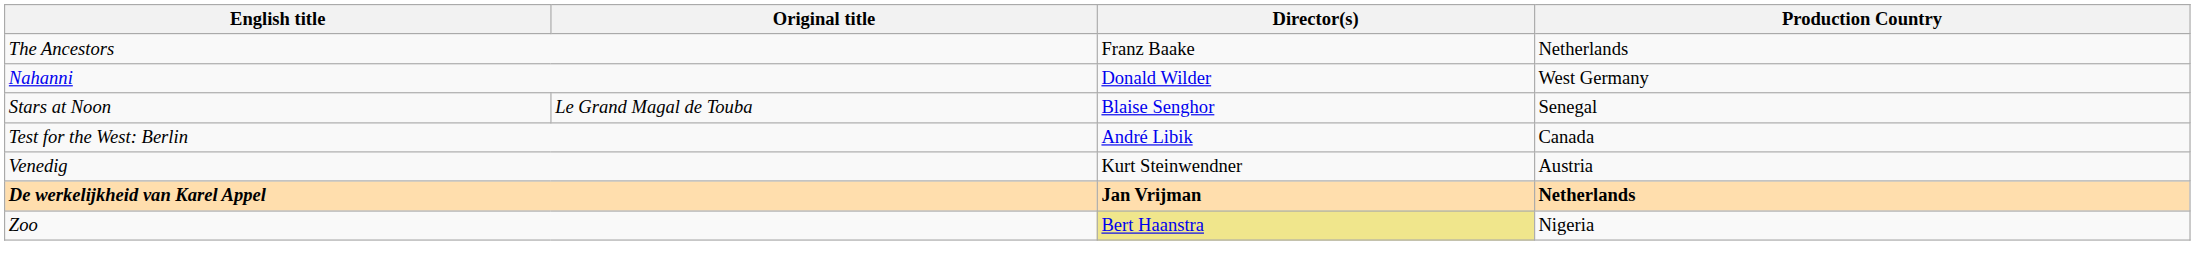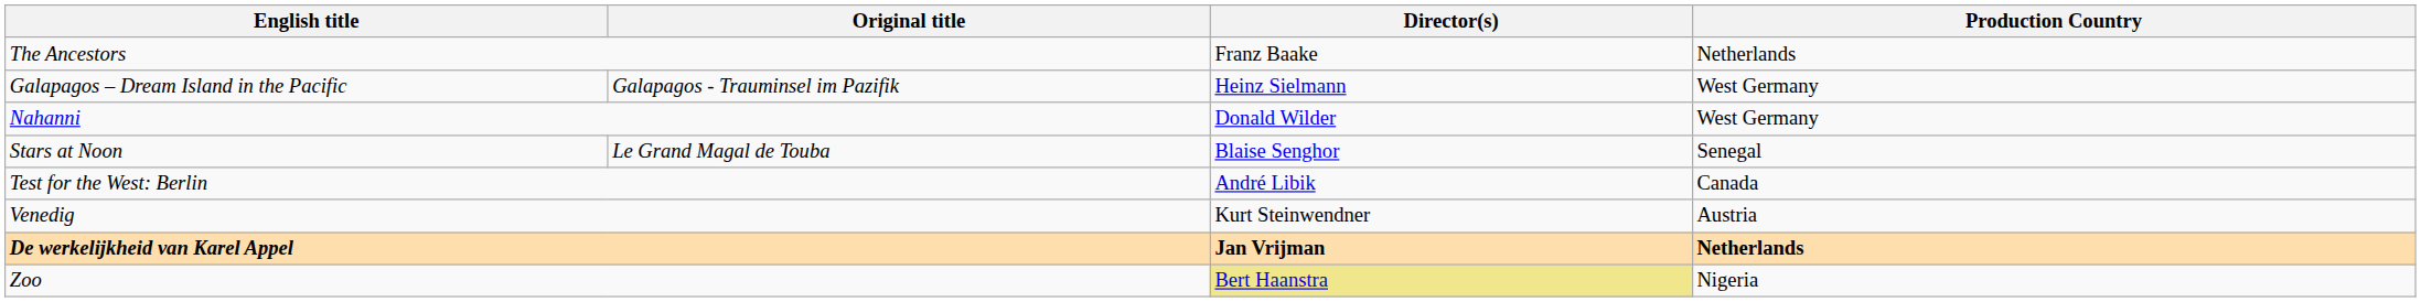+ row: Galapagos – Dream Island in the Pacific | Galapagos - Trauminsel im Pazifik | Heinz Sielmann | West Germany
